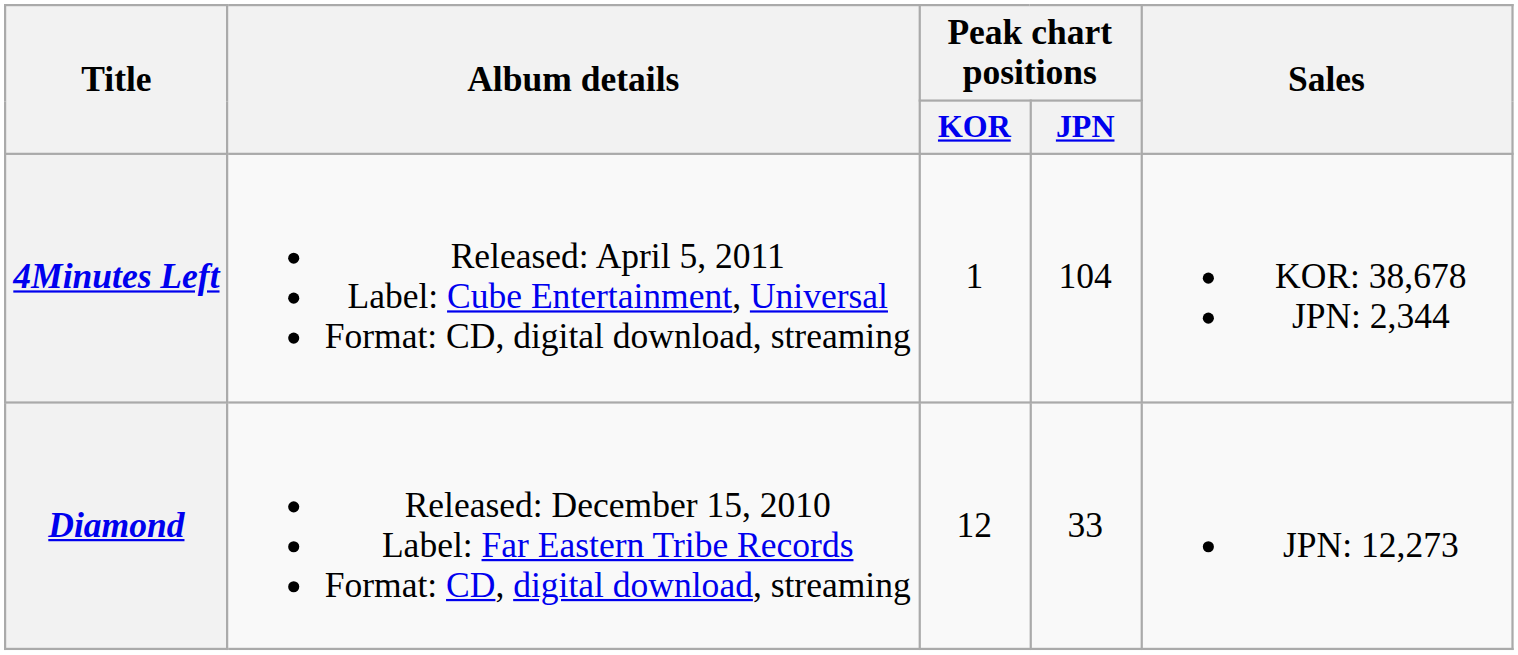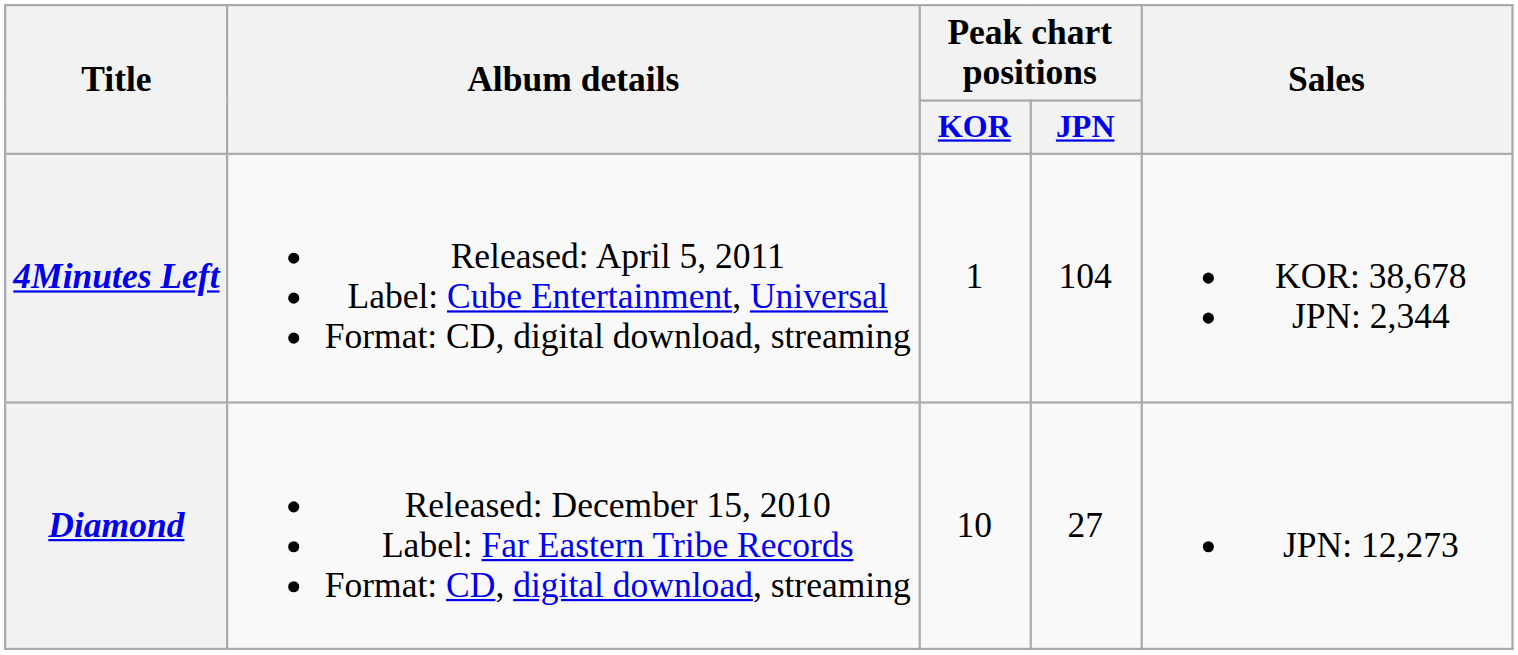Diamond | Peak chart positions / KOR: 12 -> 10
Diamond | Peak chart positions / JPN: 33 -> 27
